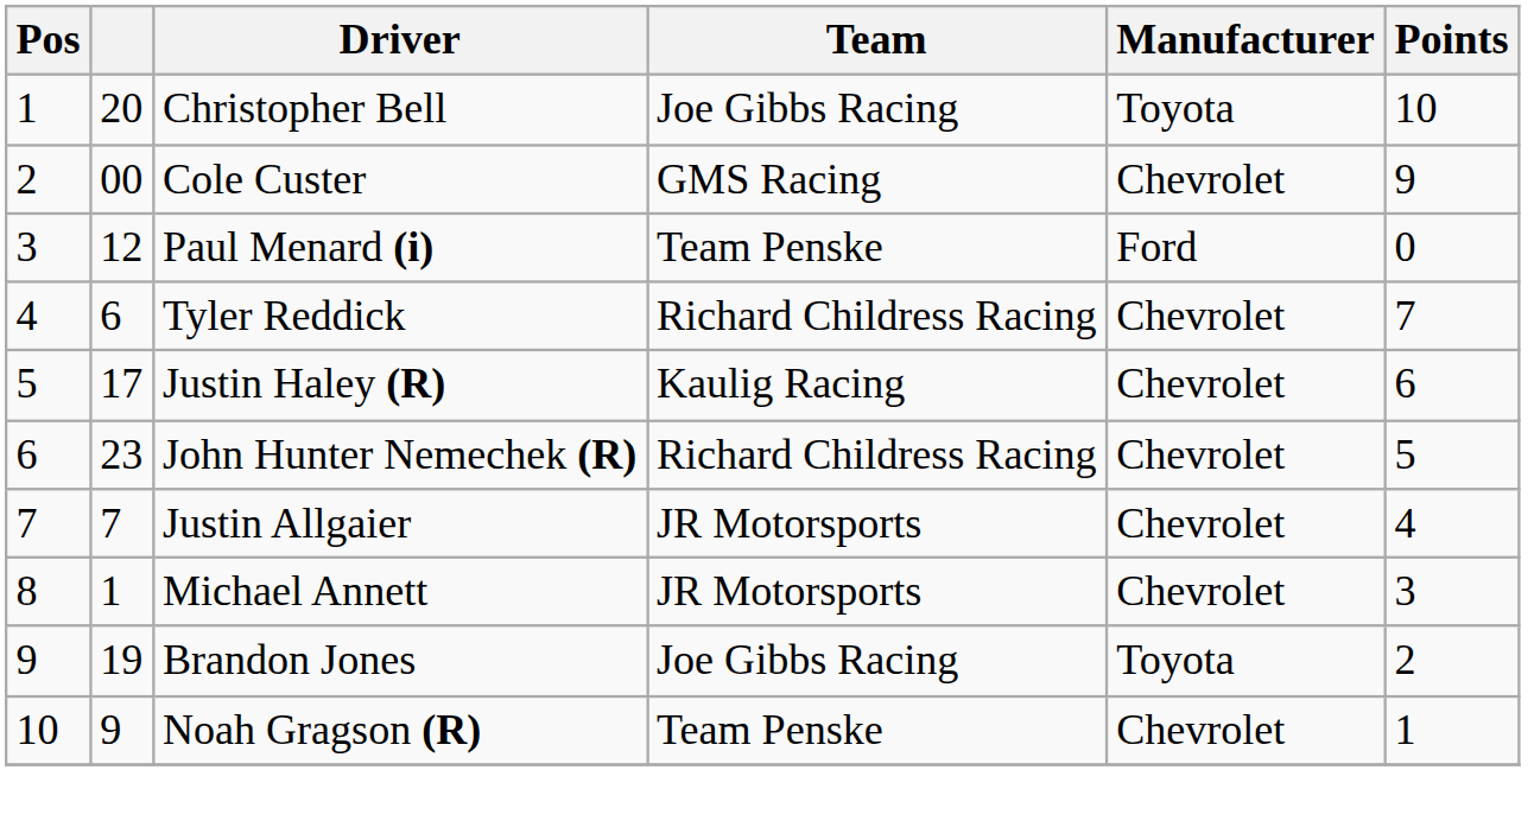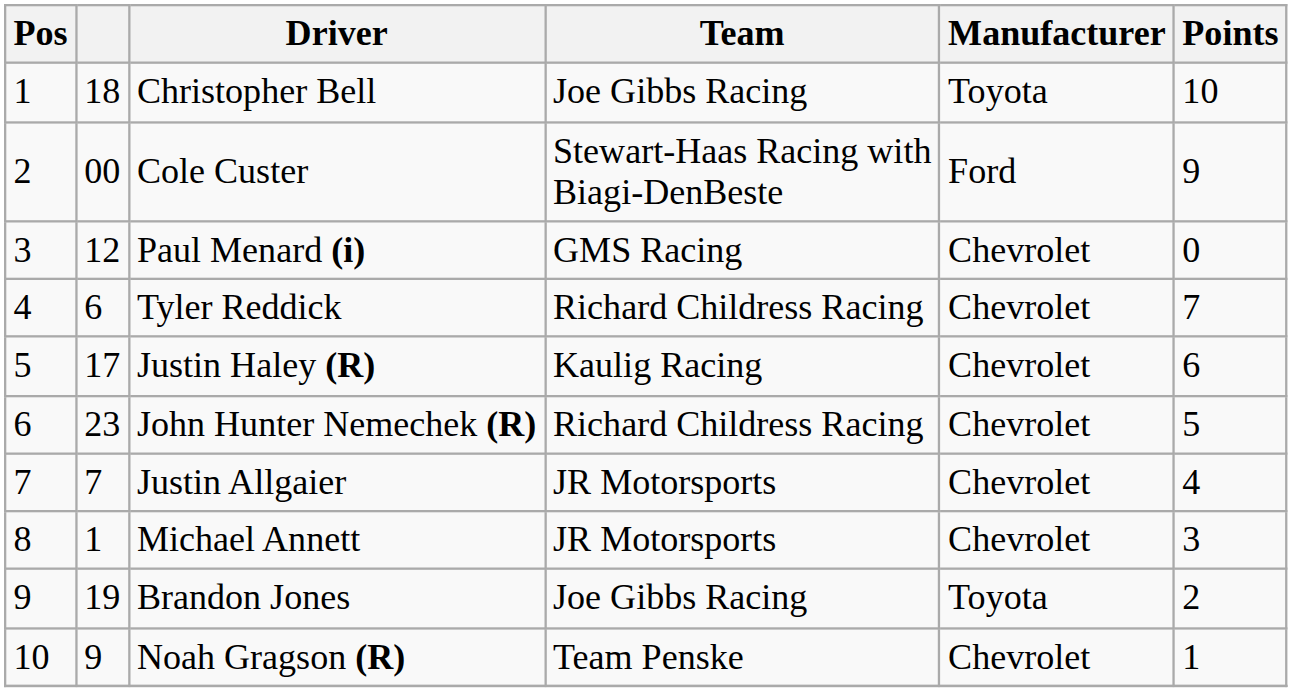Christopher Bell | column 2: 20 -> 18
Cole Custer | Team: GMS Racing -> Stewart-Haas Racing with Biagi-DenBeste
Cole Custer | Manufacturer: Chevrolet -> Ford
Paul Menard (i) | Team: Team Penske -> GMS Racing
Paul Menard (i) | Manufacturer: Ford -> Chevrolet
